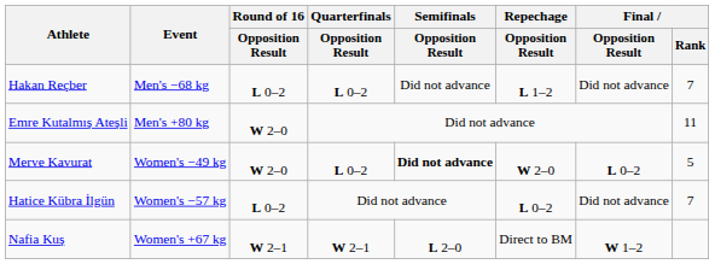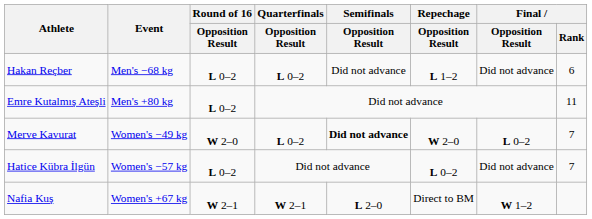Hakan Reçber | Final / Rank: 7 -> 6
Emre Kutalmış Ateşli | Round of 16 / Opposition Result: W 2–0 -> L 0–2
Merve Kavurat | Final / Rank: 5 -> 7
